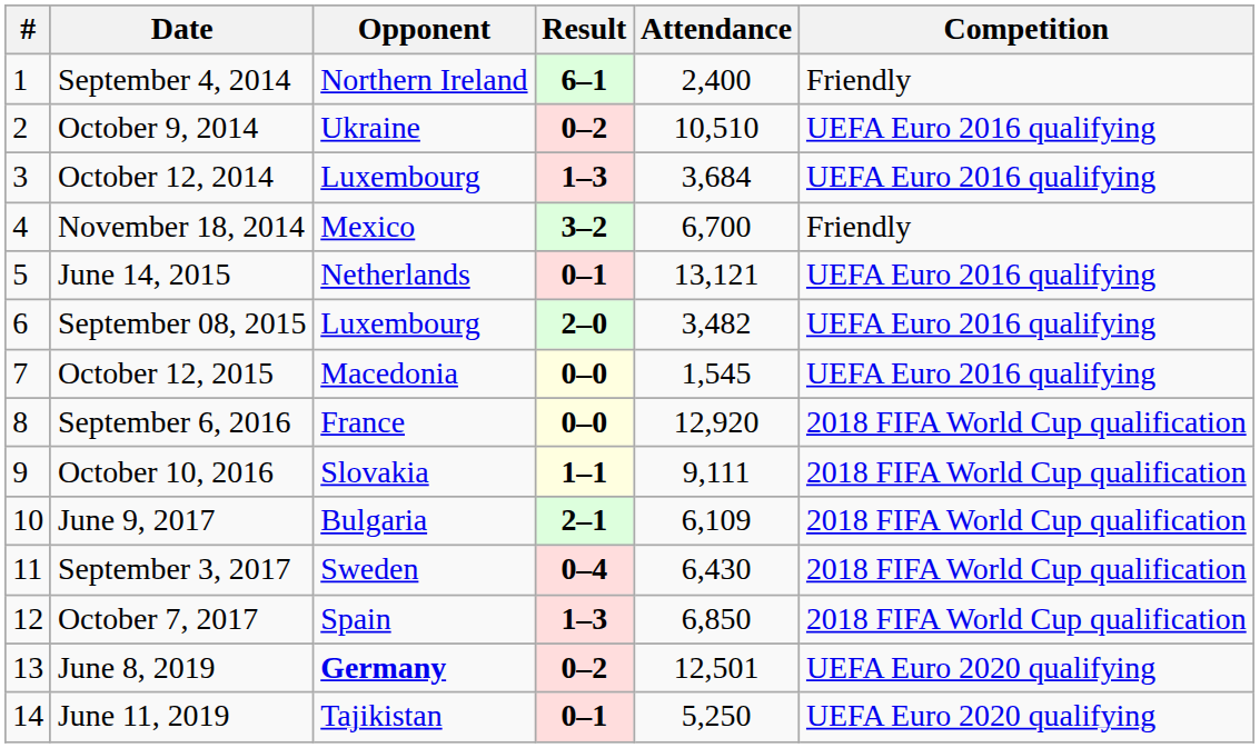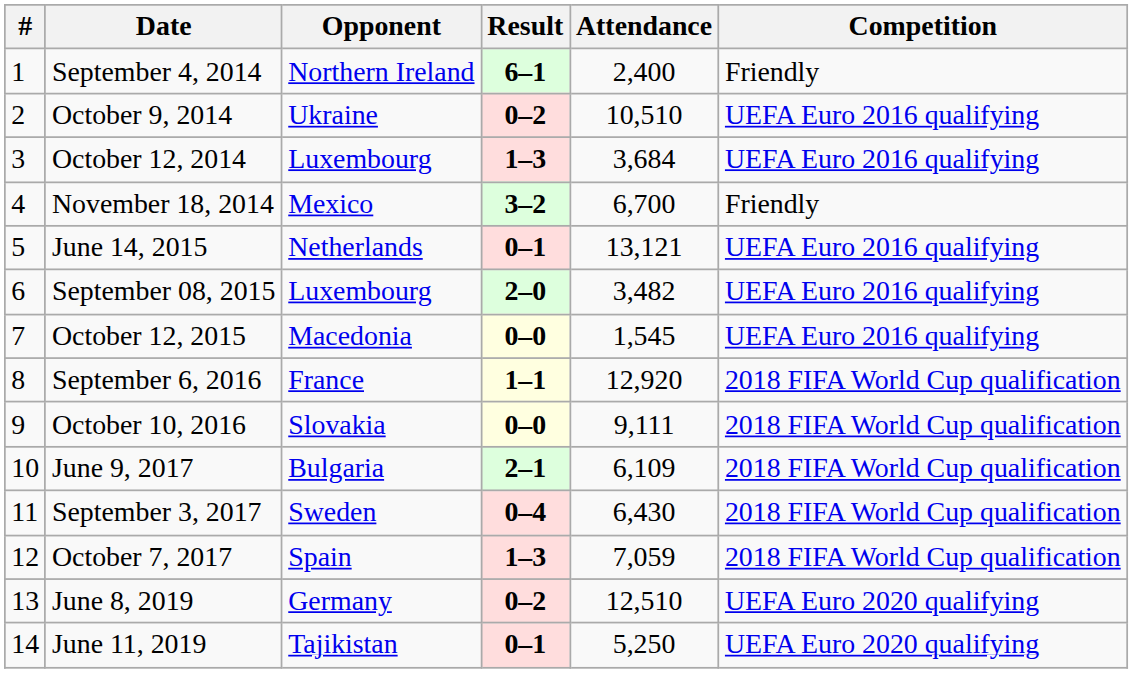September 6, 2016 | Result: 0–0 -> 1–1
October 10, 2016 | Result: 1–1 -> 0–0
October 7, 2017 | Attendance: 6,850 -> 7,059
June 8, 2019 | Opponent: bold -> normal
June 8, 2019 | Attendance: 12,501 -> 12,510
